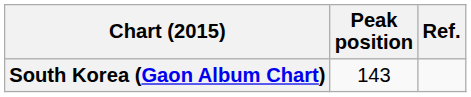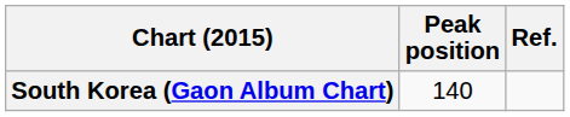South Korea (Gaon Album Chart) | Peak position: 143 -> 140
